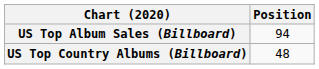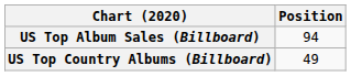US Top Country Albums (Billboard) | Position: 48 -> 49
